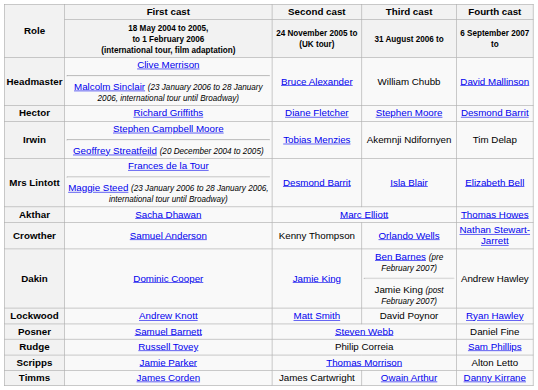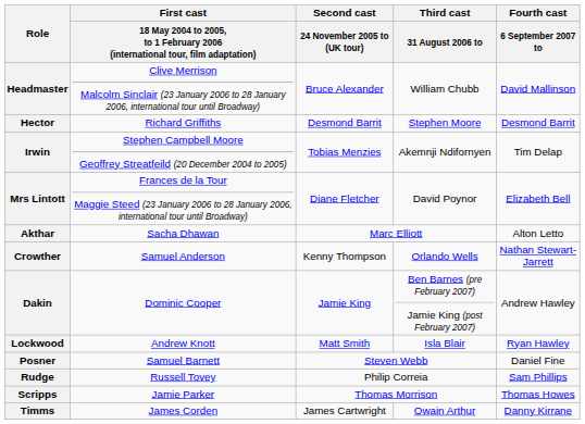Hector | Second cast / 24 November 2005 to (UK tour): Diane Fletcher -> Desmond Barrit
Mrs Lintott | Second cast / 24 November 2005 to (UK tour): Desmond Barrit -> Diane Fletcher
Mrs Lintott | Third cast / 31 August 2006 to: Isla Blair -> David Poynor
Akthar | Fourth cast / 6 September 2007 to: Thomas Howes -> Alton Letto
Lockwood | Third cast / 31 August 2006 to: David Poynor -> Isla Blair
Scripps | Fourth cast / 6 September 2007 to: Alton Letto -> Thomas Howes
